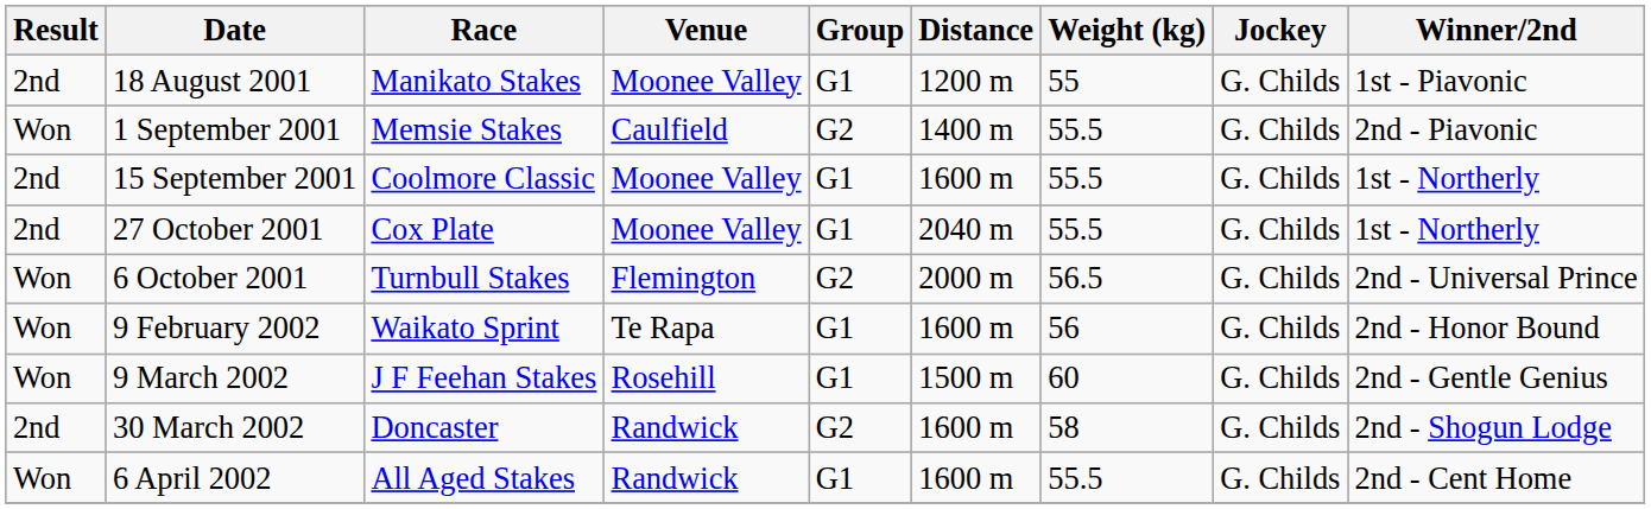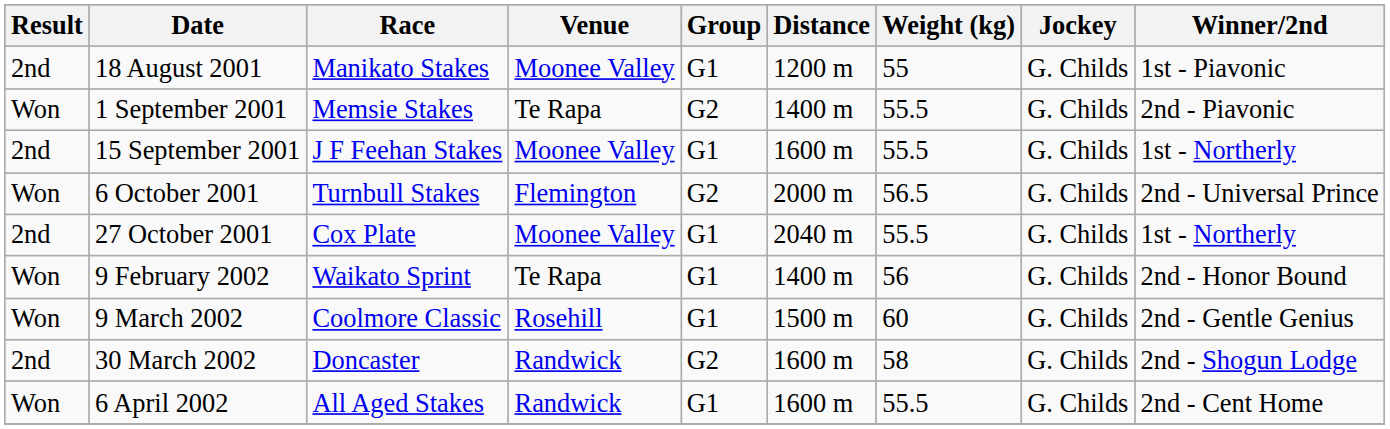1 September 2001 | Venue: Caulfield -> Te Rapa
15 September 2001 | Race: Coolmore Classic -> J F Feehan Stakes
rows swapped: 6 October 2001 <-> 27 October 2001
9 February 2002 | Distance: 1600 m -> 1400 m
9 March 2002 | Race: J F Feehan Stakes -> Coolmore Classic
